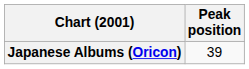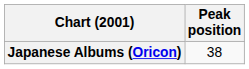Japanese Albums (Oricon) | Peak position: 39 -> 38
